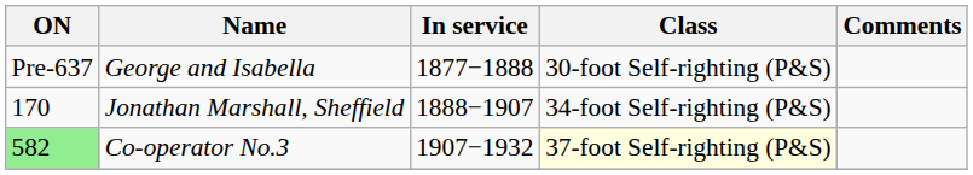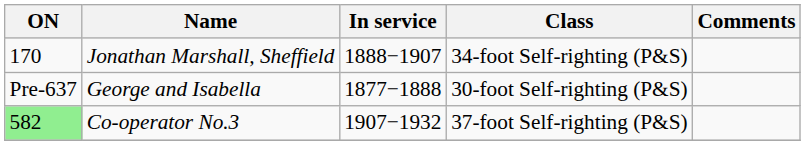rows swapped: George and Isabella <-> Jonathan Marshall, Sheffield
Co-operator No.3 | Class: lightyellow background -> no background
